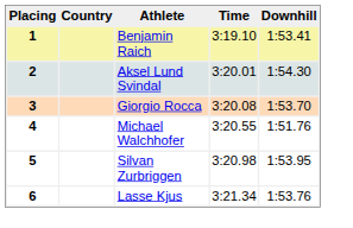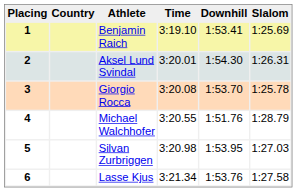+ column: Slalom | 1:25.69 | 1:26.31 | 1:25.78 | 1:28.79 | 1:27.03 | 1:27.58
